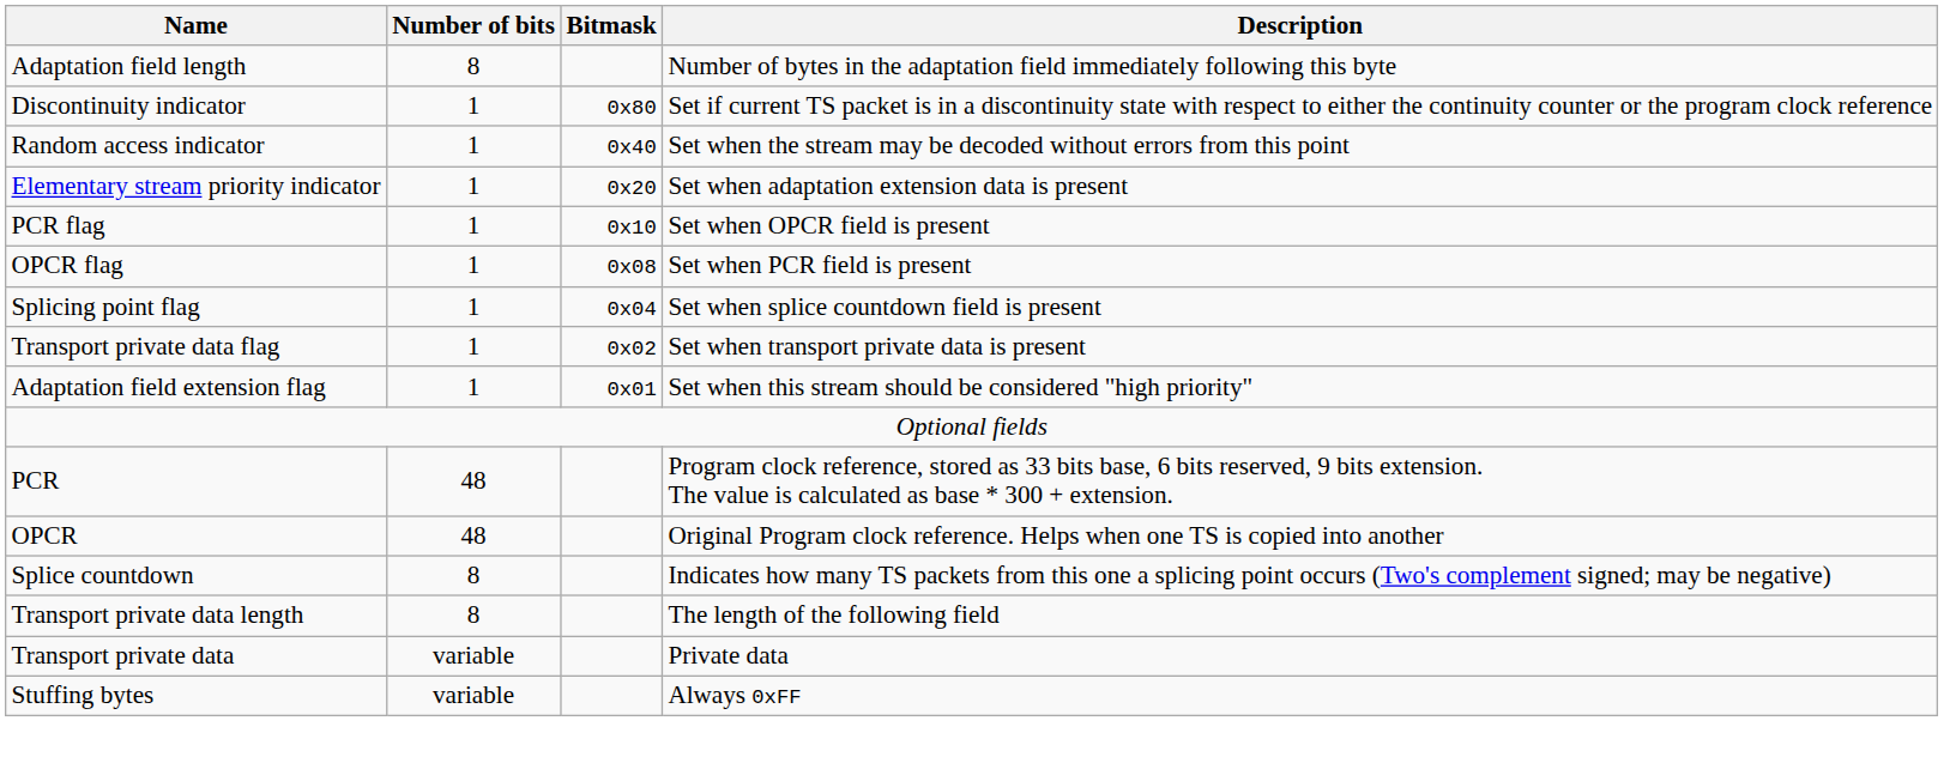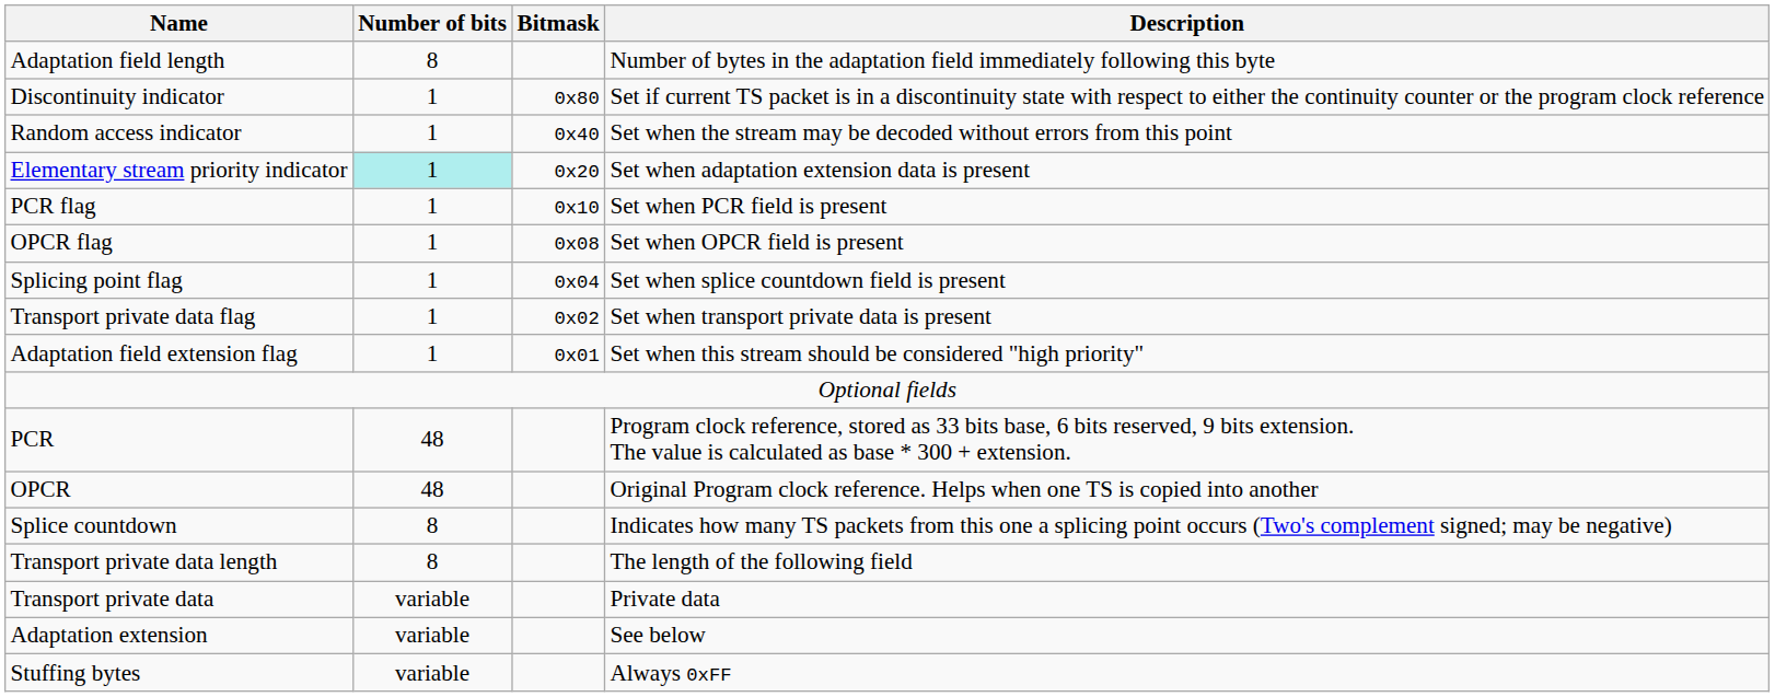Elementary stream priority indicator | Number of bits: no background -> paleturquoise background
PCR flag | Description: Set when OPCR field is present -> Set when PCR field is present
OPCR flag | Description: Set when PCR field is present -> Set when OPCR field is present
+ row: Adaptation extension | variable | See below
